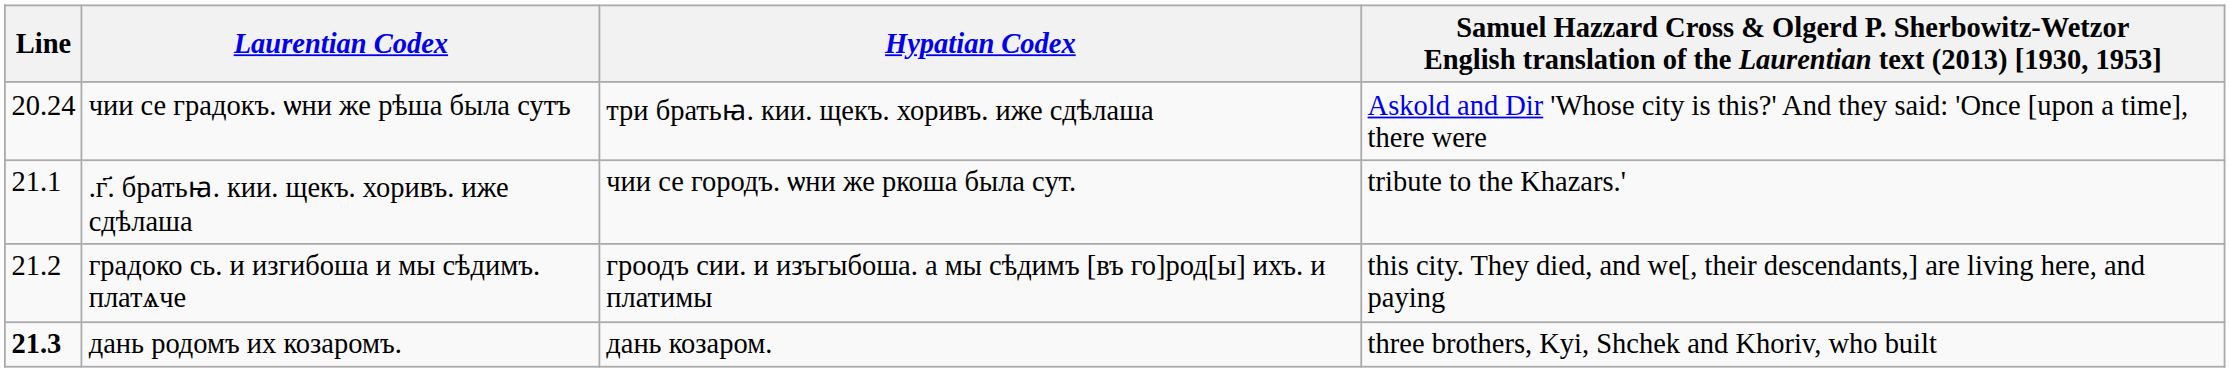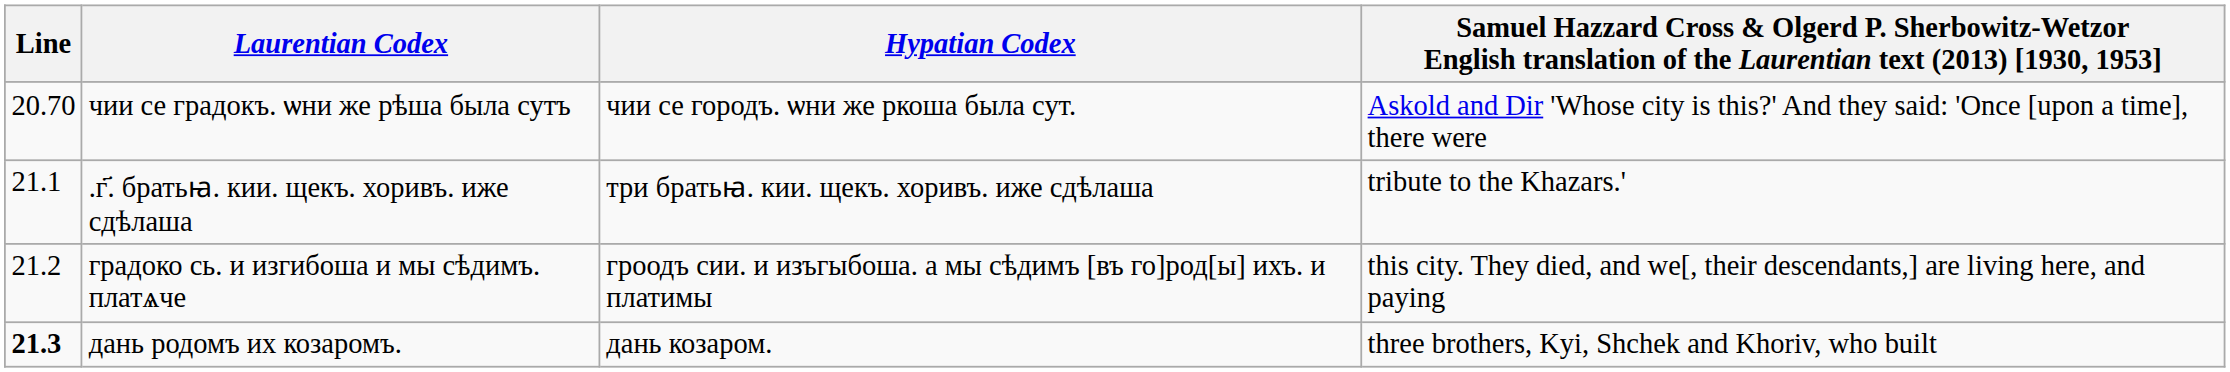чии се градокъ. ѡни же рѣша была сутъ | Line: 20.24 -> 20.70
чии се градокъ. ѡни же рѣша была сутъ | Hypatian Codex: три братьꙗ. кии. щекъ. хоривъ. иже сдѣлаша -> чии се городъ. ѡни же ркоша была сут.
.г҃. братьꙗ. кии. щекъ. хоривъ. иже сдѣлаша | Hypatian Codex: чии се городъ. ѡни же ркоша была сут. -> три братьꙗ. кии. щекъ. хоривъ. иже сдѣлаша
